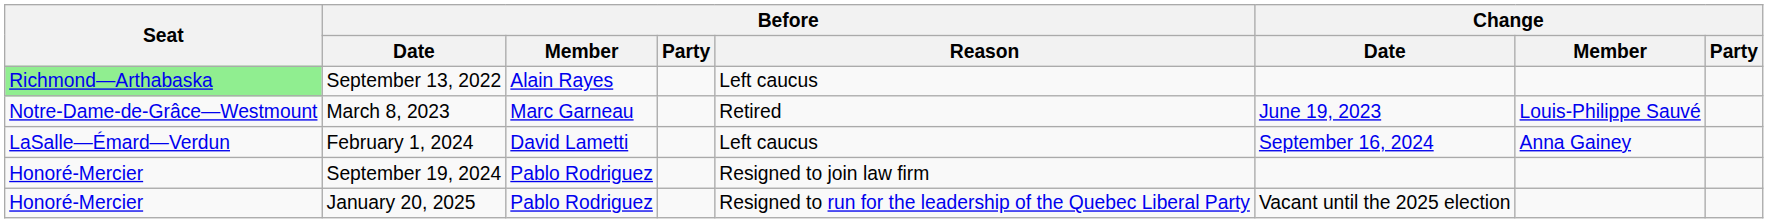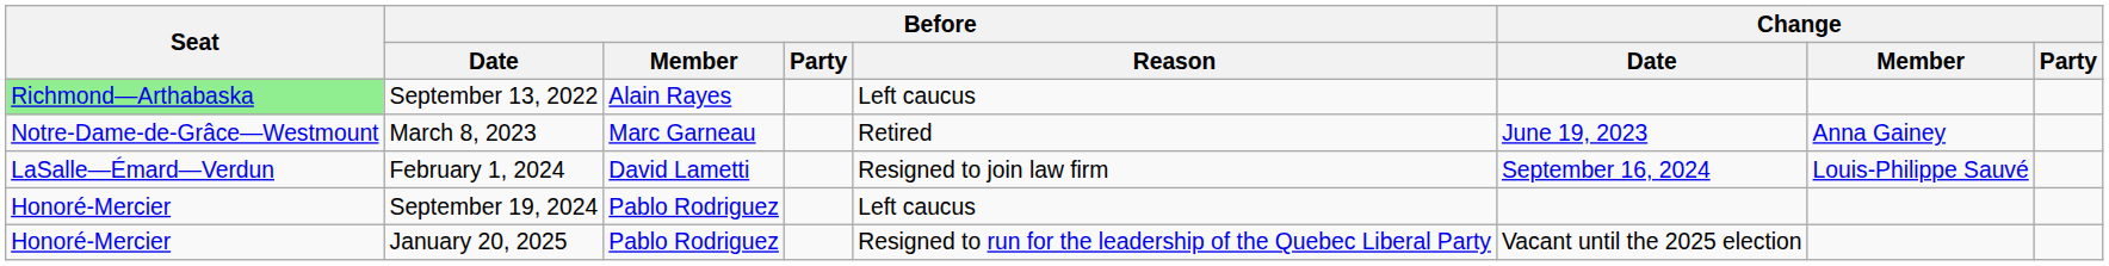March 8, 2023 | Change / Member: Louis-Philippe Sauvé -> Anna Gainey
February 1, 2024 | Before / Reason: Left caucus -> Resigned to join law firm
February 1, 2024 | Change / Member: Anna Gainey -> Louis-Philippe Sauvé
September 19, 2024 | Before / Reason: Resigned to join law firm -> Left caucus
